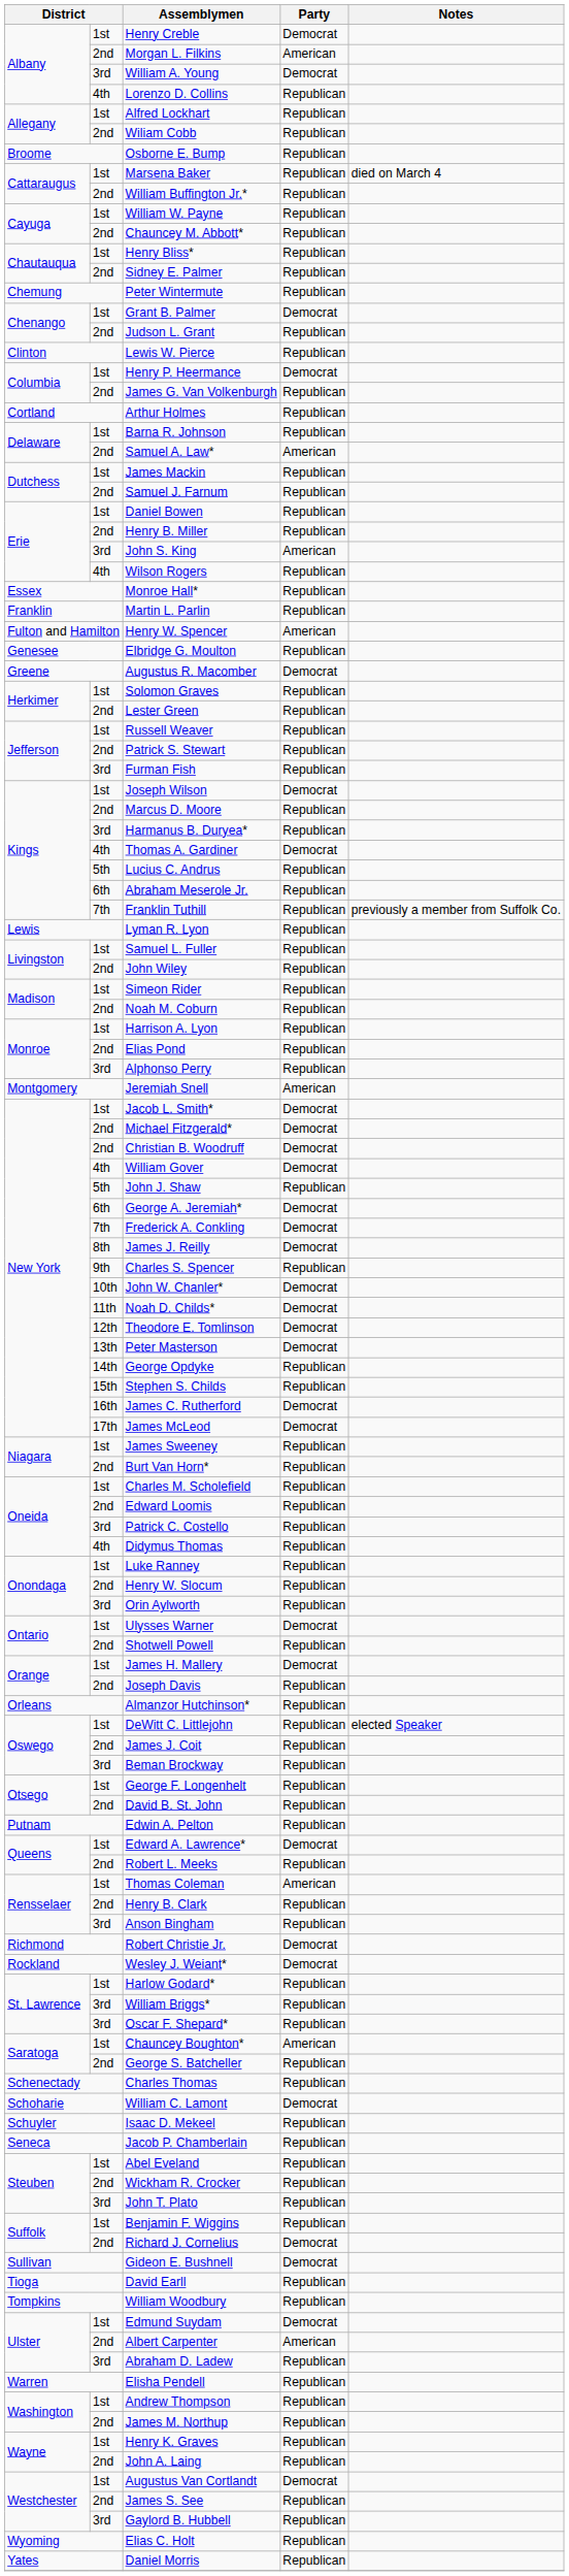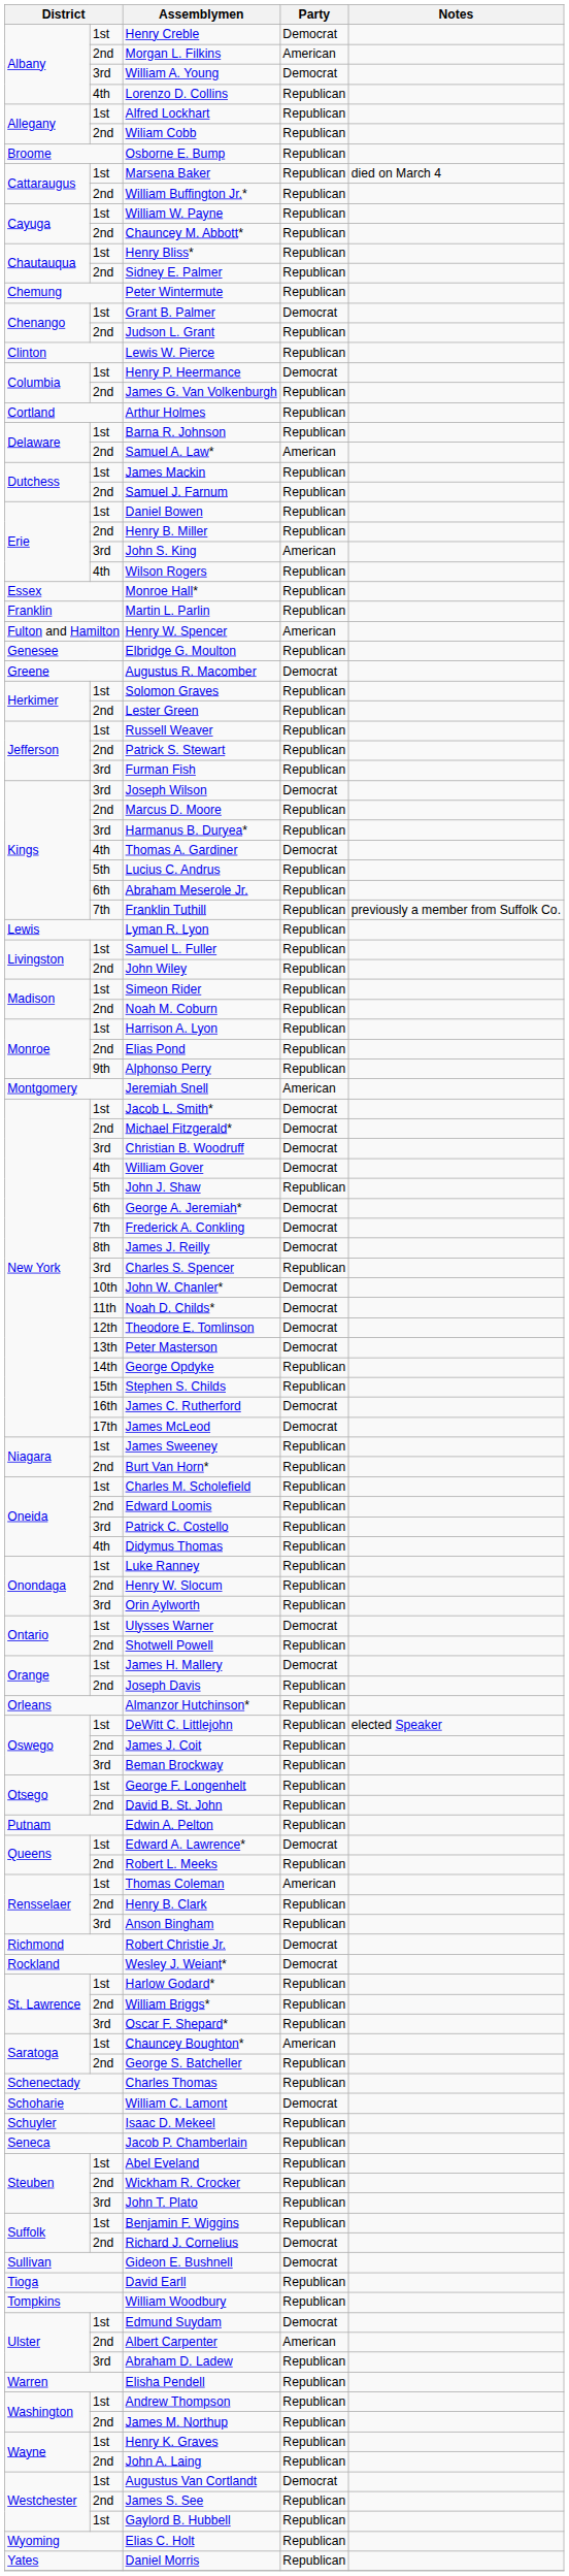Joseph Wilson | column 2: 1st -> 3rd
Alphonso Perry | column 2: 3rd -> 9th
Christian B. Woodruff | column 2: 2nd -> 3rd
Charles S. Spencer | column 2: 9th -> 3rd
William Briggs* | column 2: 3rd -> 2nd
Gaylord B. Hubbell | column 2: 3rd -> 1st
